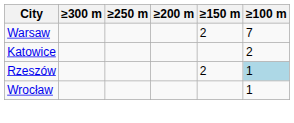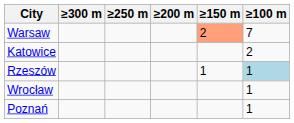Warsaw | ≥150 m: no background -> lightsalmon background
Rzeszów | ≥150 m: 2 -> 1
+ row: Poznań | 1
